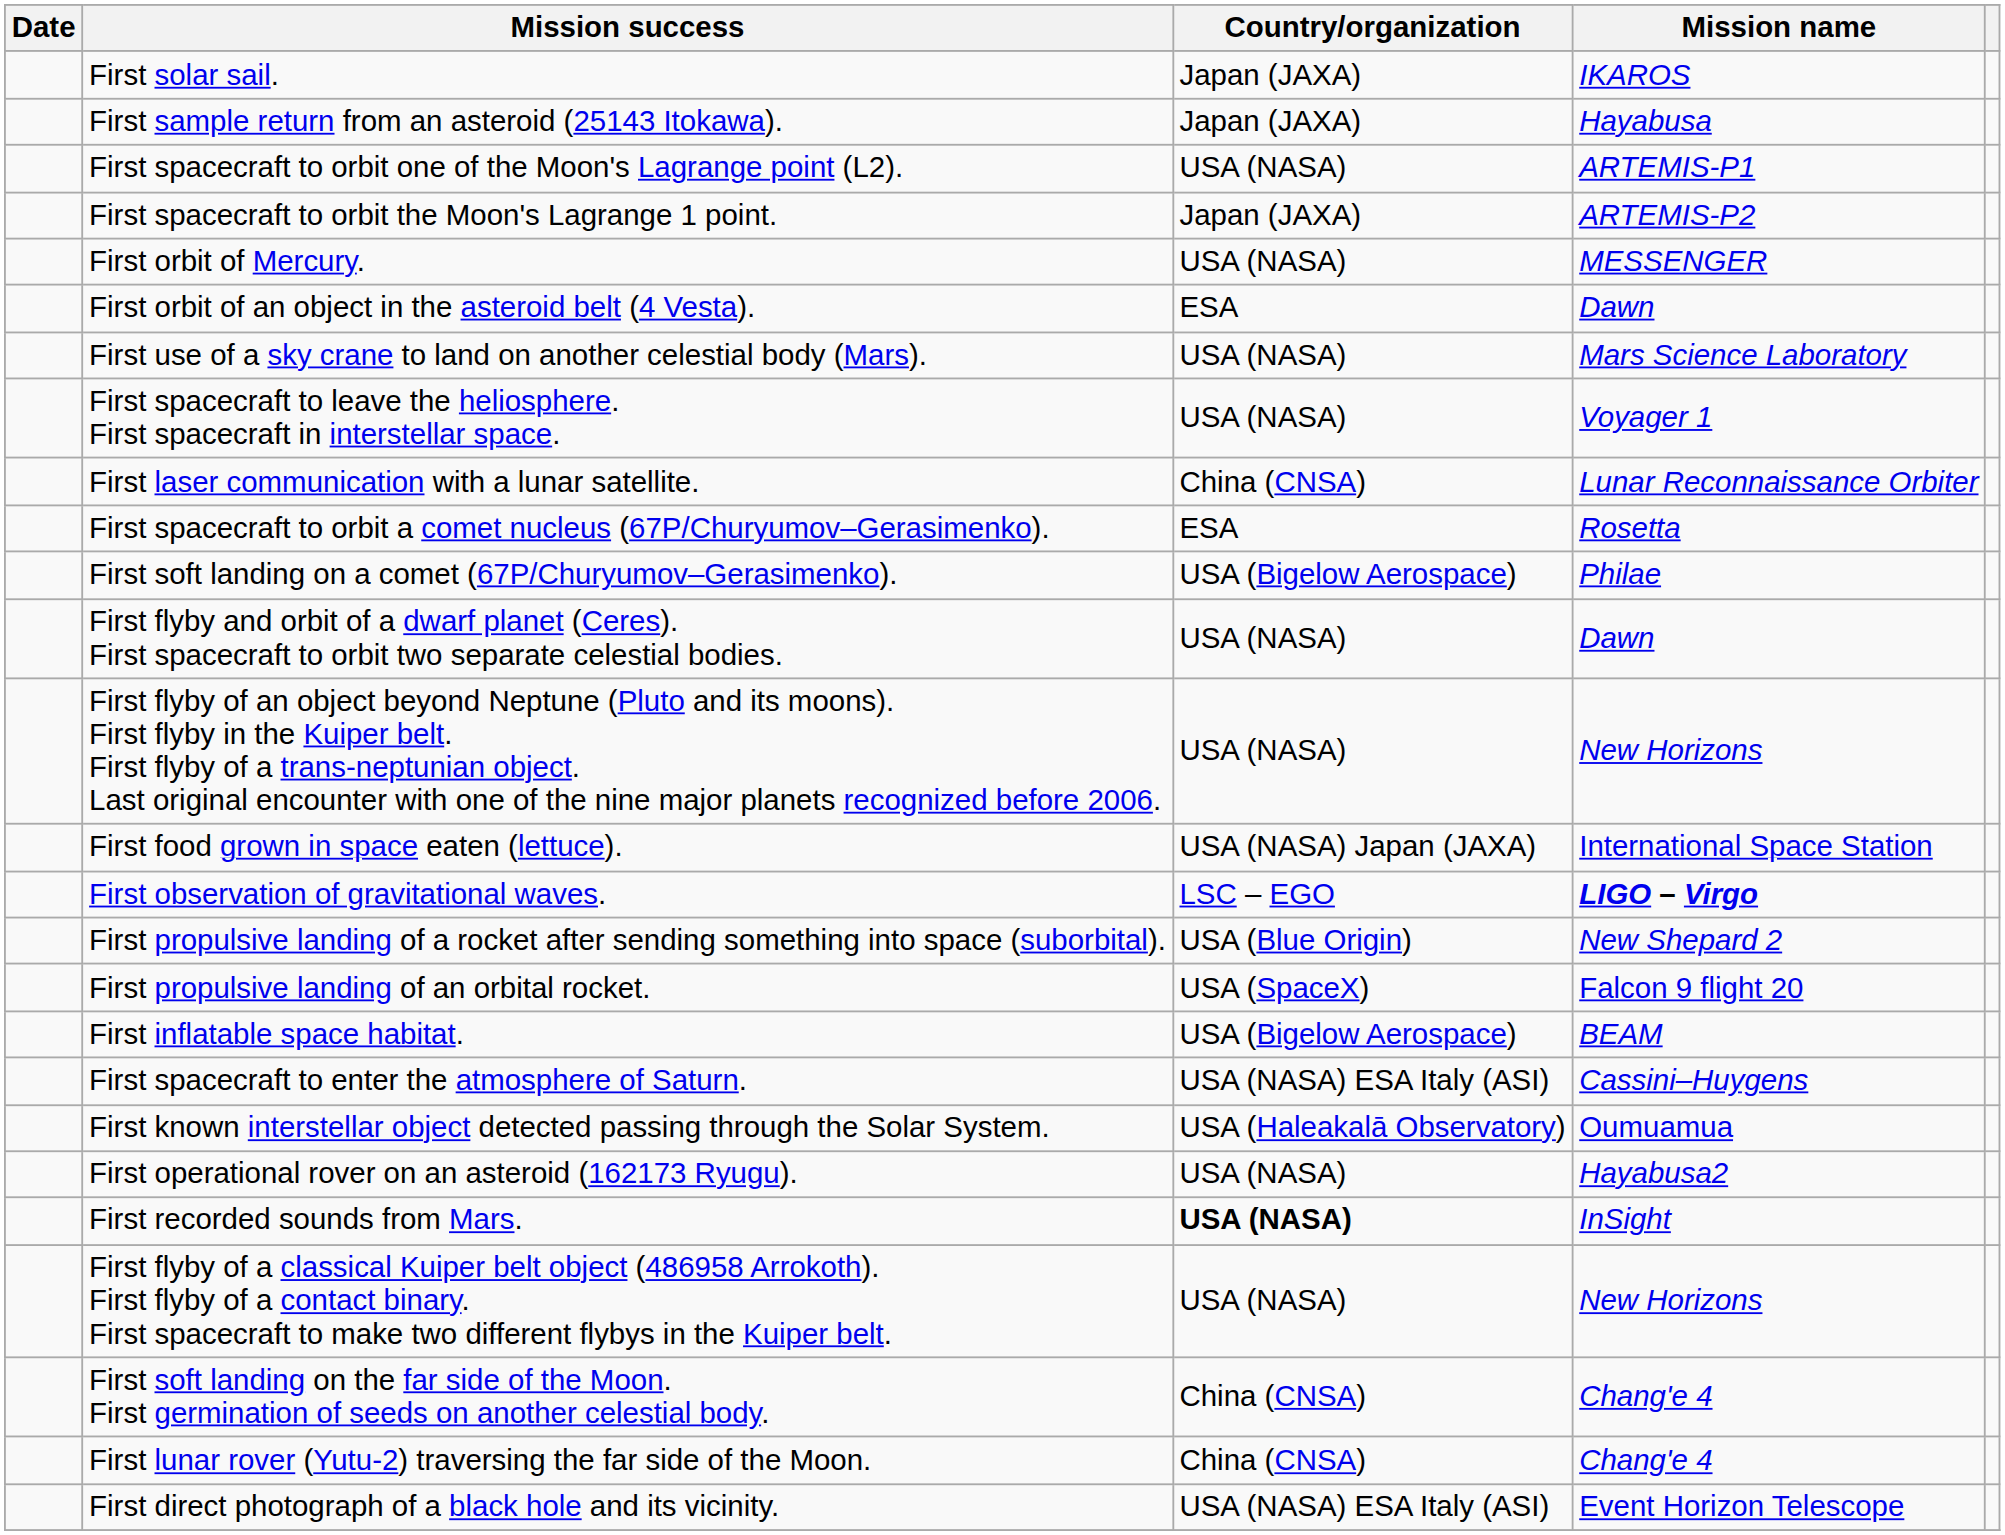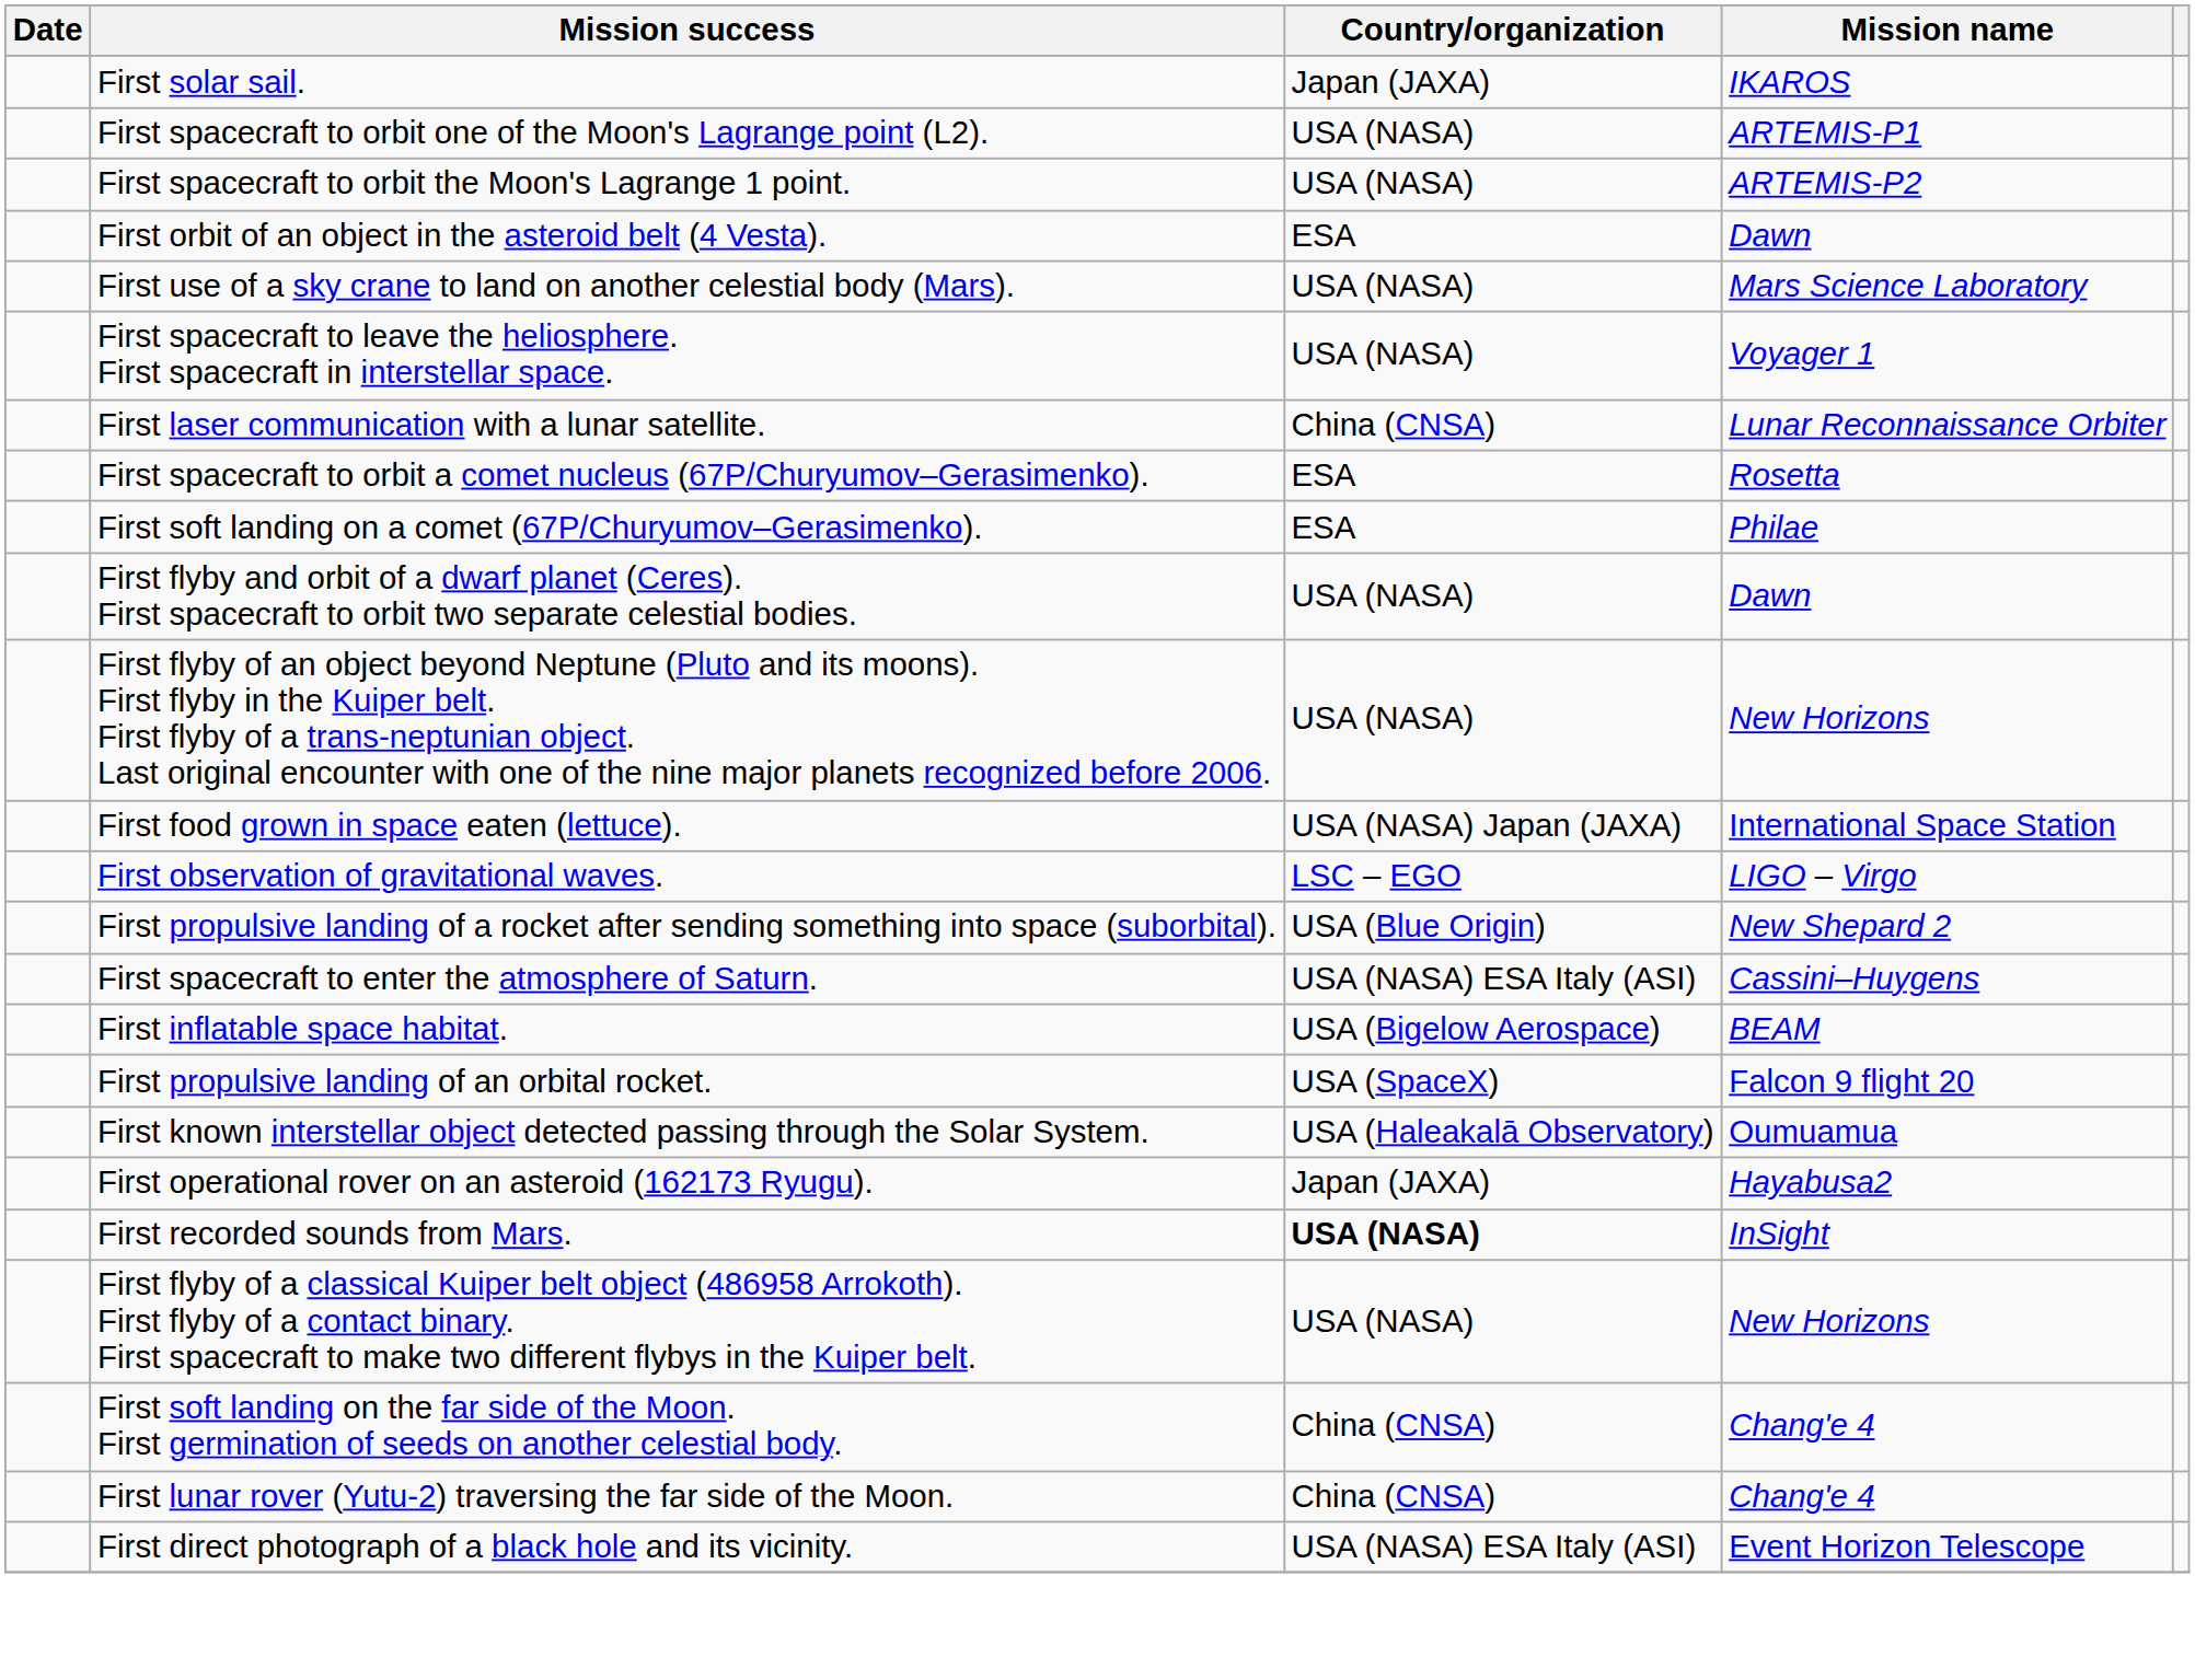- row: First sample return from an asteroid (25143 Itokawa). | Japan (JAXA) | Hayabusa
First spacecraft to orbit the Moon's Lagrange 1 point. | Country/organization: Japan (JAXA) -> USA (NASA)
- row: First orbit of Mercury. | USA (NASA) | MESSENGER
First soft landing on a comet (67P/Churyumov–Gerasimenko). | Country/organization: USA (Bigelow Aerospace) -> ESA
First observation of gravitational waves. | Mission name: bold -> normal
rows swapped: First propulsive landing of an orbital rocket. <-> First spacecraft to enter the atmosphere of Saturn.
First operational rover on an asteroid (162173 Ryugu). | Country/organization: USA (NASA) -> Japan (JAXA)
